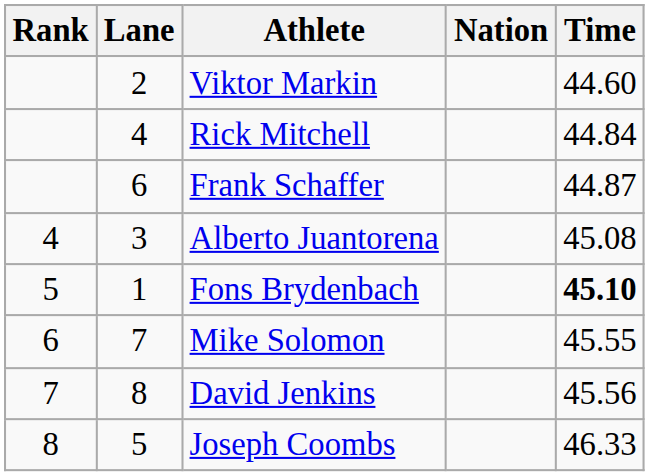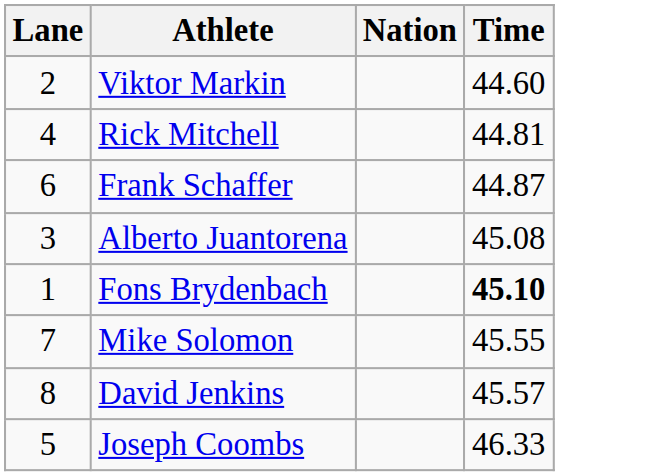- column: Rank | 4 | 5 | 6 | 7 | 8
Rick Mitchell | Time: 44.84 -> 44.81
David Jenkins | Time: 45.56 -> 45.57
